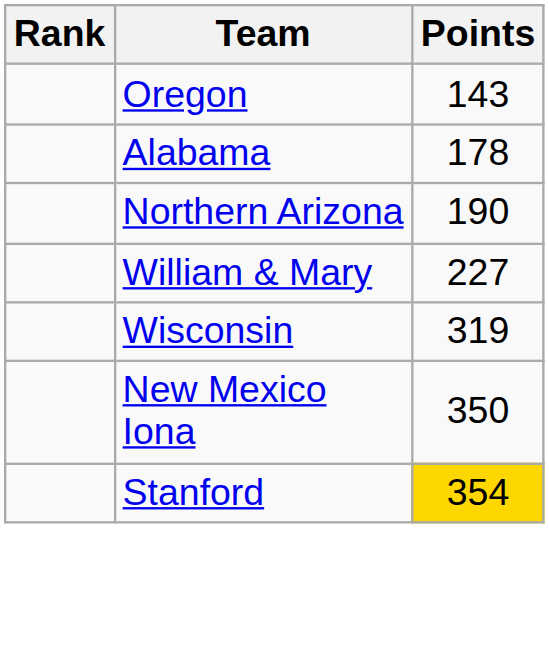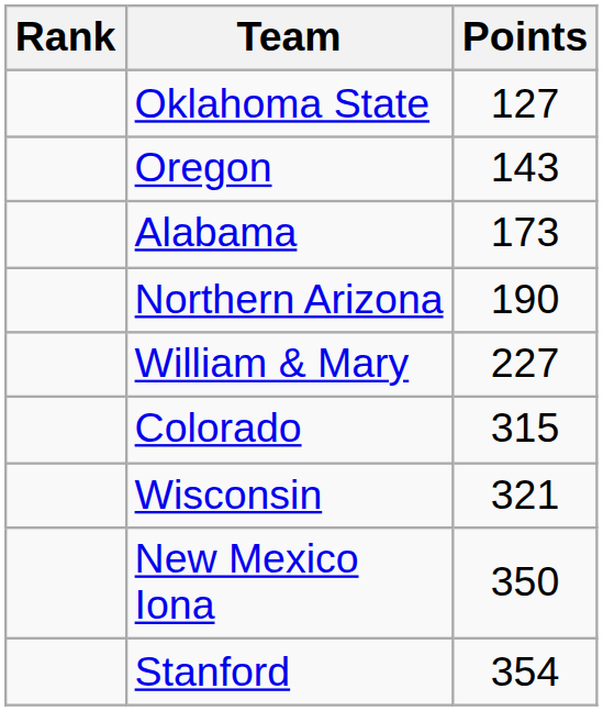+ row: Oklahoma State | 127
Alabama | Points: 178 -> 173
+ row: Colorado | 315
Wisconsin | Points: 319 -> 321
Stanford | Points: gold background -> no background
